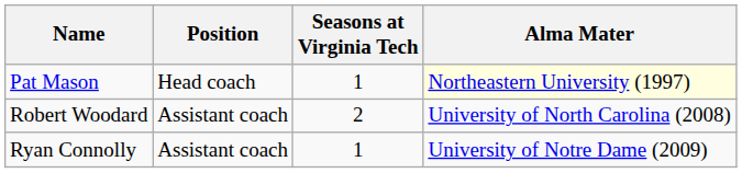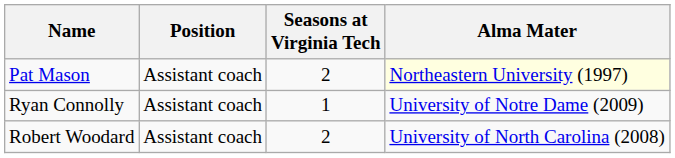Pat Mason | Position: Head coach -> Assistant coach
Pat Mason | Seasons at Virginia Tech: 1 -> 2
rows swapped: Robert Woodard <-> Ryan Connolly
